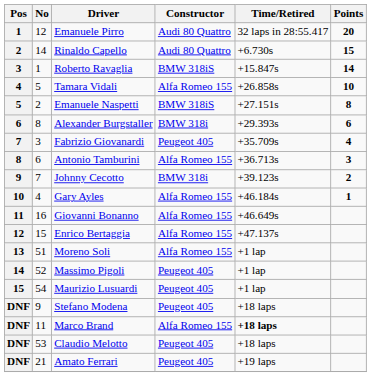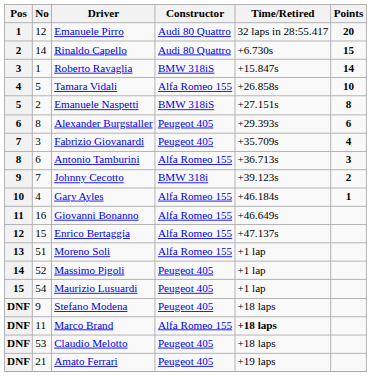Alexander Burgstaller | Constructor: BMW 318i -> Peugeot 405
